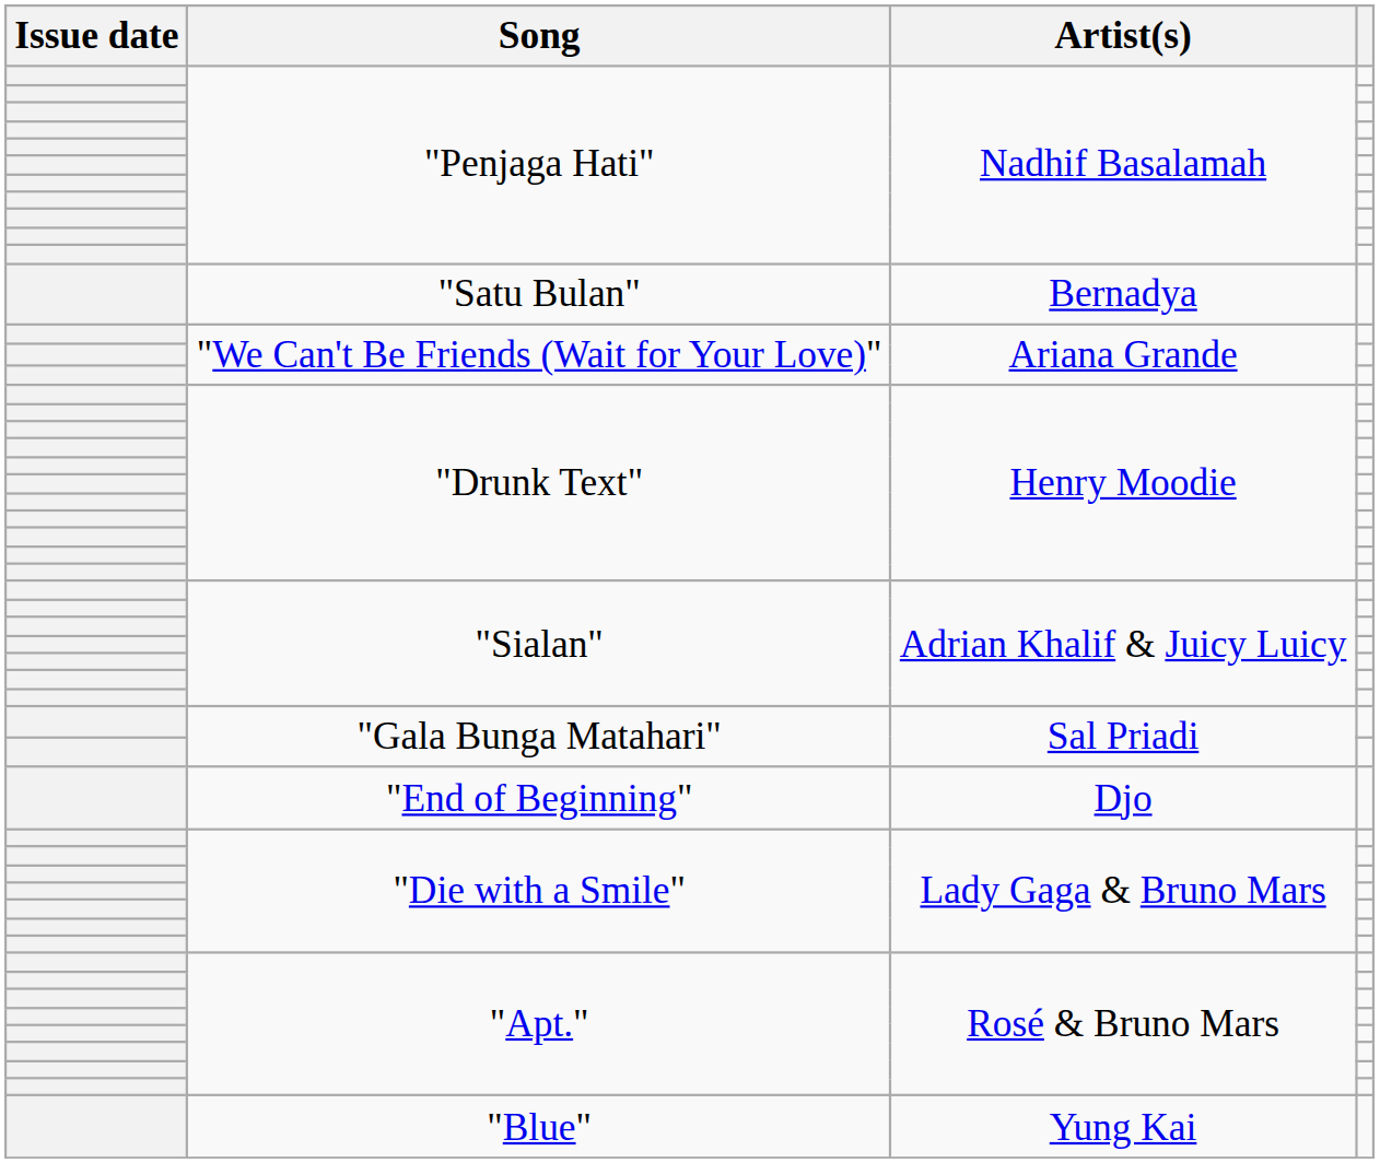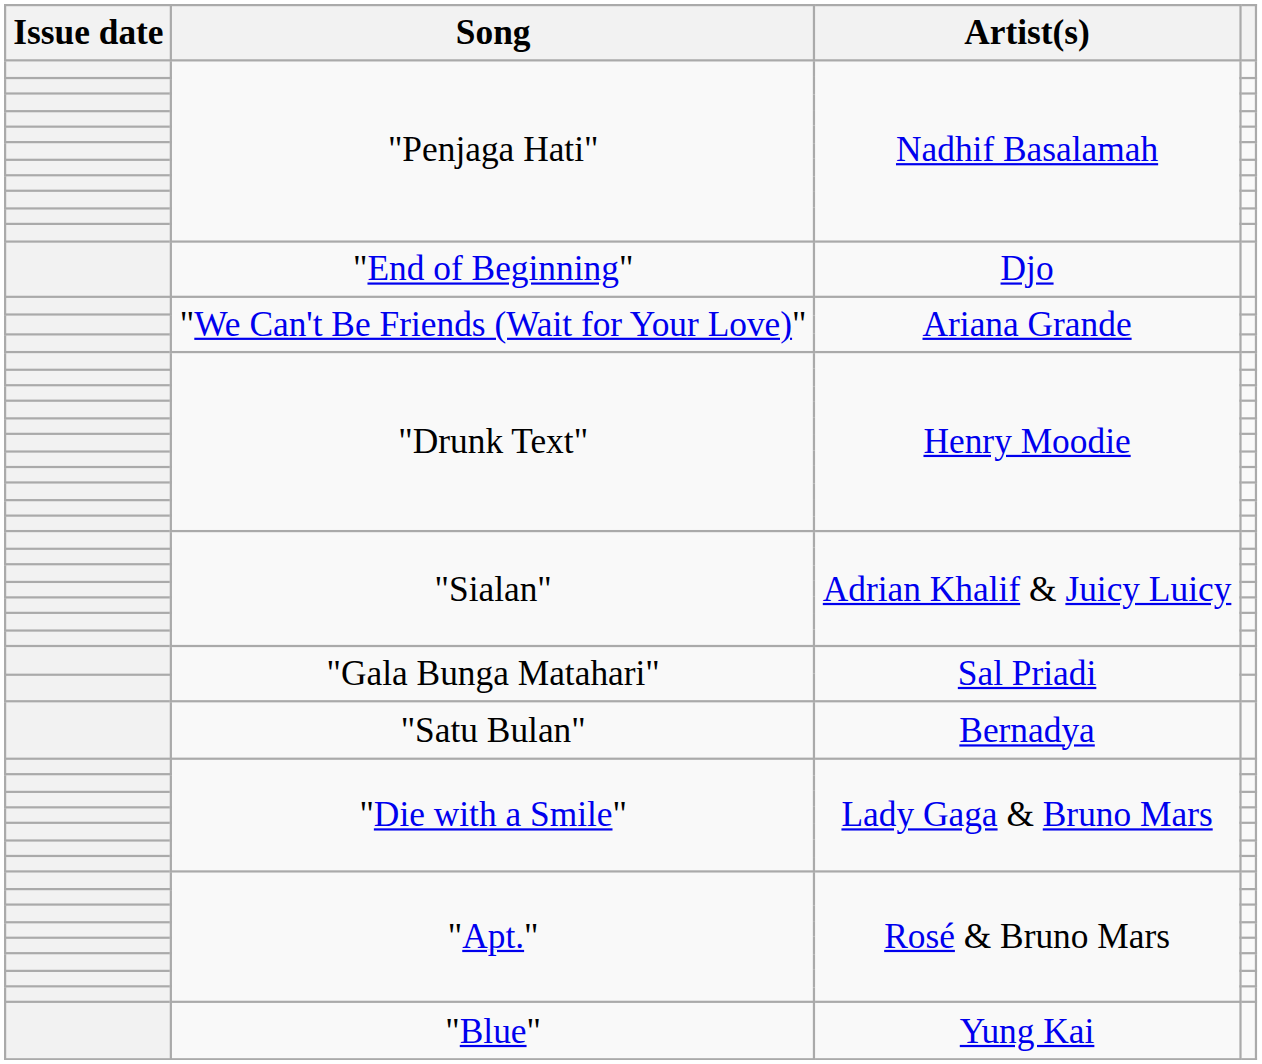rows swapped: "End of Beginning" <-> "Satu Bulan"
